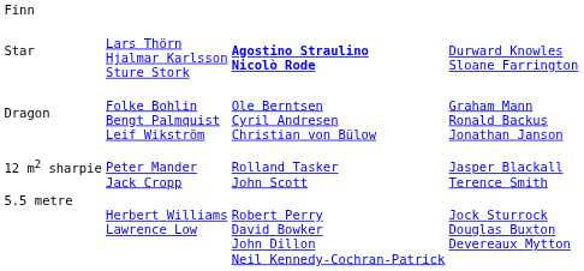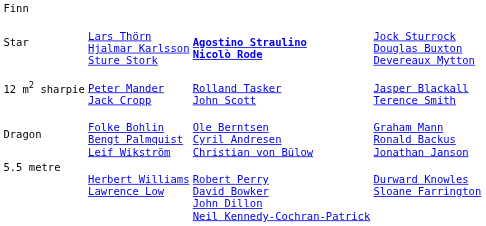Star | column 4: Durward Knowles Sloane Farrington -> Jock Sturrock Douglas Buxton Devereaux Mytton
rows swapped: 12 m2 sharpie <-> Dragon
5.5 metre | column 4: Jock Sturrock Douglas Buxton Devereaux Mytton -> Durward Knowles Sloane Farrington
